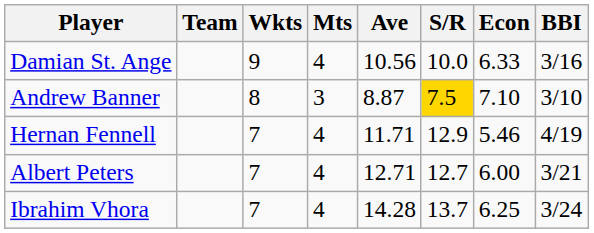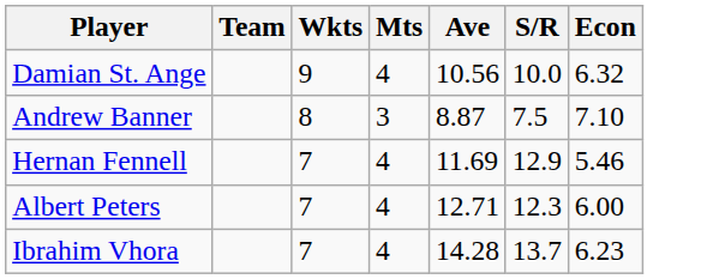- column: BBI | 3/16 | 3/10 | 4/19 | 3/21 | 3/24
Damian St. Ange | Econ: 6.33 -> 6.32
Andrew Banner | S/R: gold background -> no background
Hernan Fennell | Ave: 11.71 -> 11.69
Albert Peters | S/R: 12.7 -> 12.3
Ibrahim Vhora | Econ: 6.25 -> 6.23
